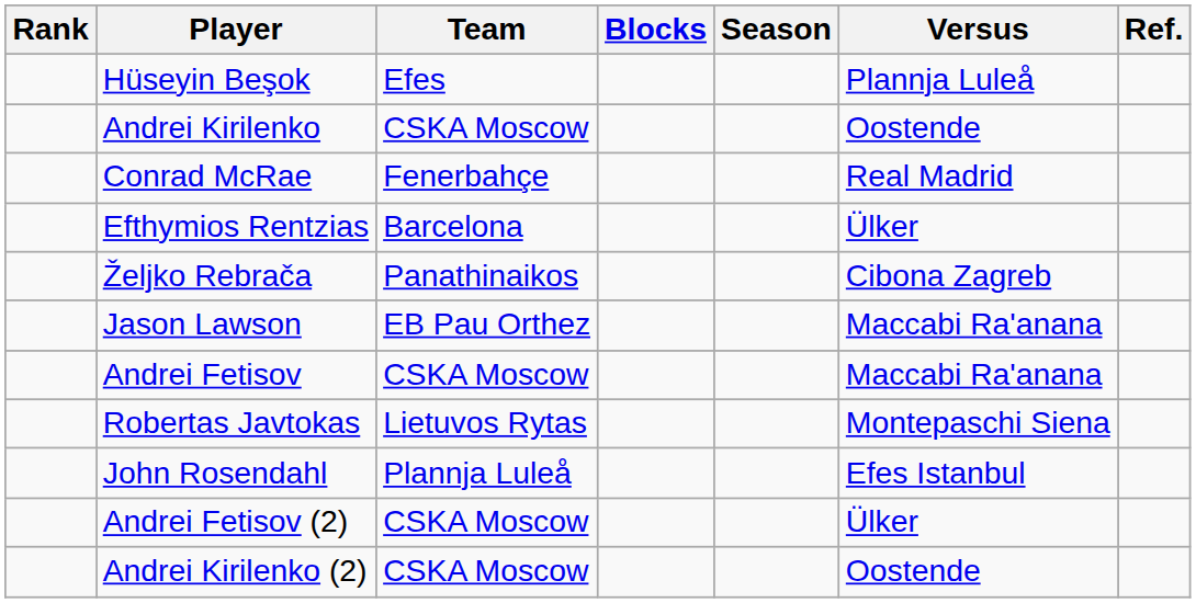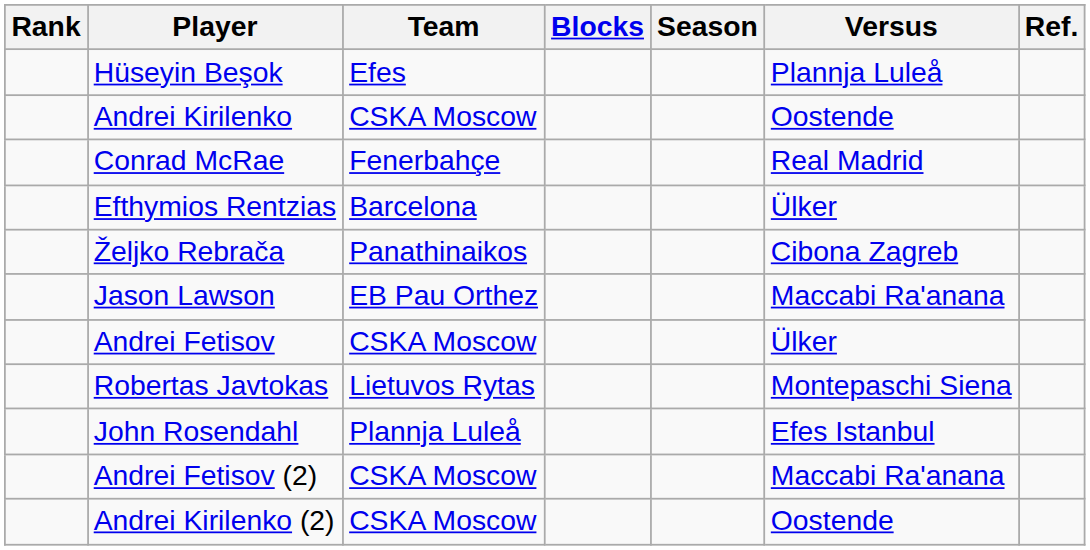Andrei Fetisov | Versus: Maccabi Ra'anana -> Ülker
Andrei Fetisov (2) | Versus: Ülker -> Maccabi Ra'anana
